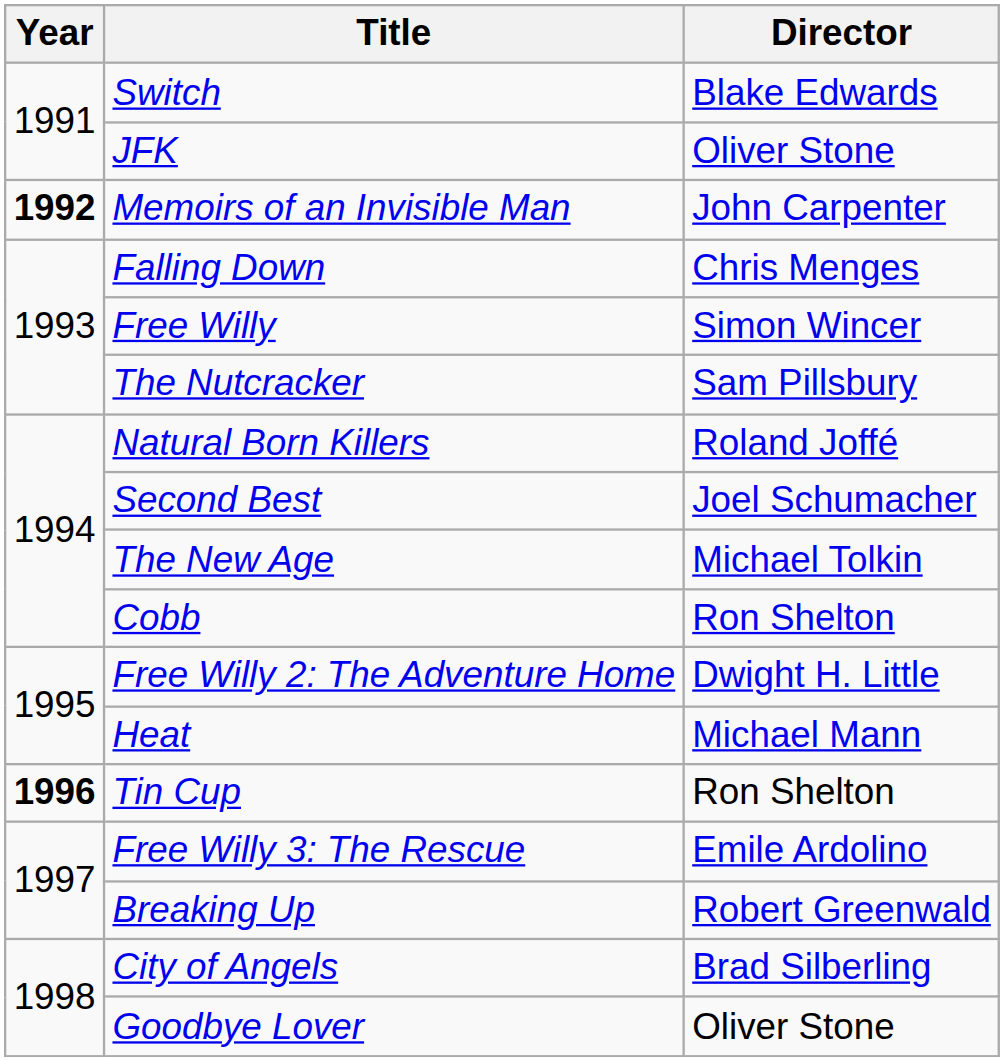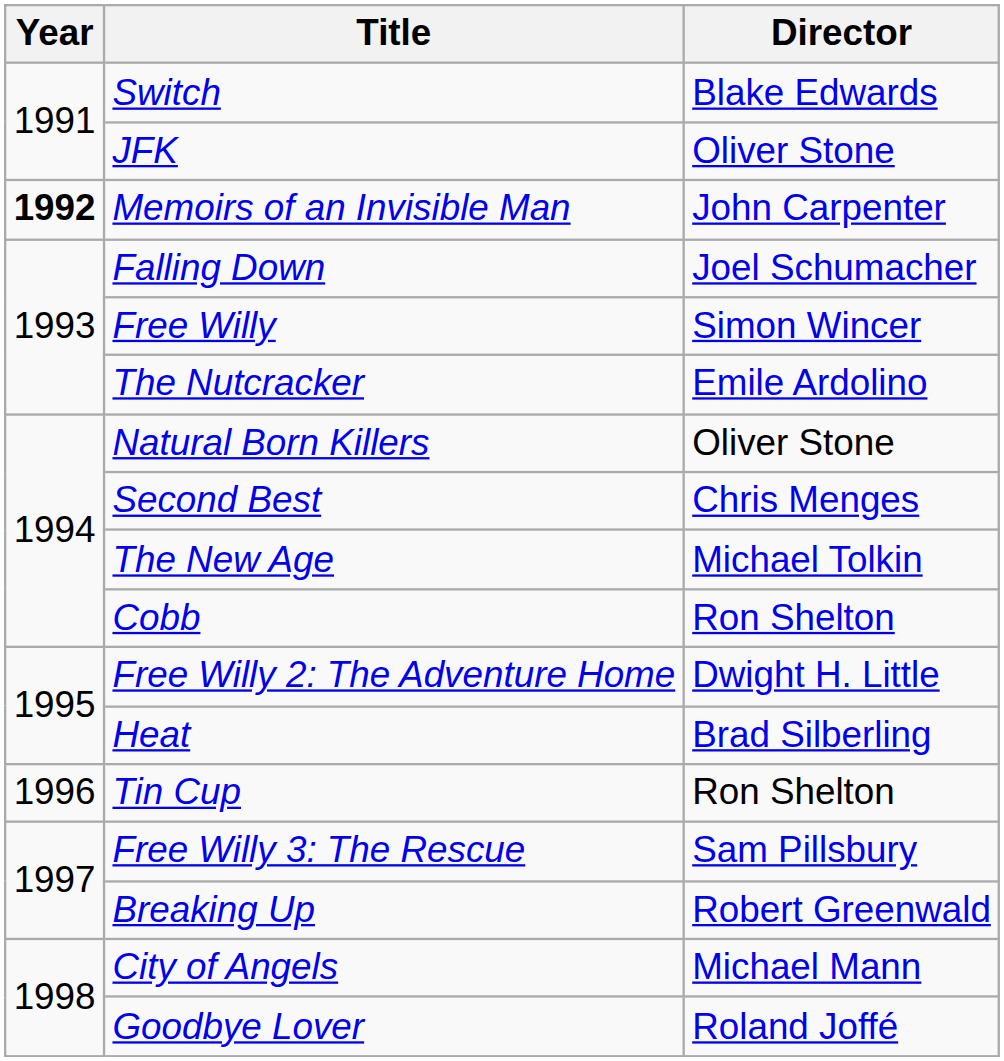Falling Down | Director: Chris Menges -> Joel Schumacher
The Nutcracker | Director: Sam Pillsbury -> Emile Ardolino
Natural Born Killers | Director: Roland Joffé -> Oliver Stone
Second Best | Director: Joel Schumacher -> Chris Menges
Heat | Director: Michael Mann -> Brad Silberling
Tin Cup | Year: bold -> normal
Free Willy 3: The Rescue | Director: Emile Ardolino -> Sam Pillsbury
City of Angels | Director: Brad Silberling -> Michael Mann
Goodbye Lover | Director: Oliver Stone -> Roland Joffé
